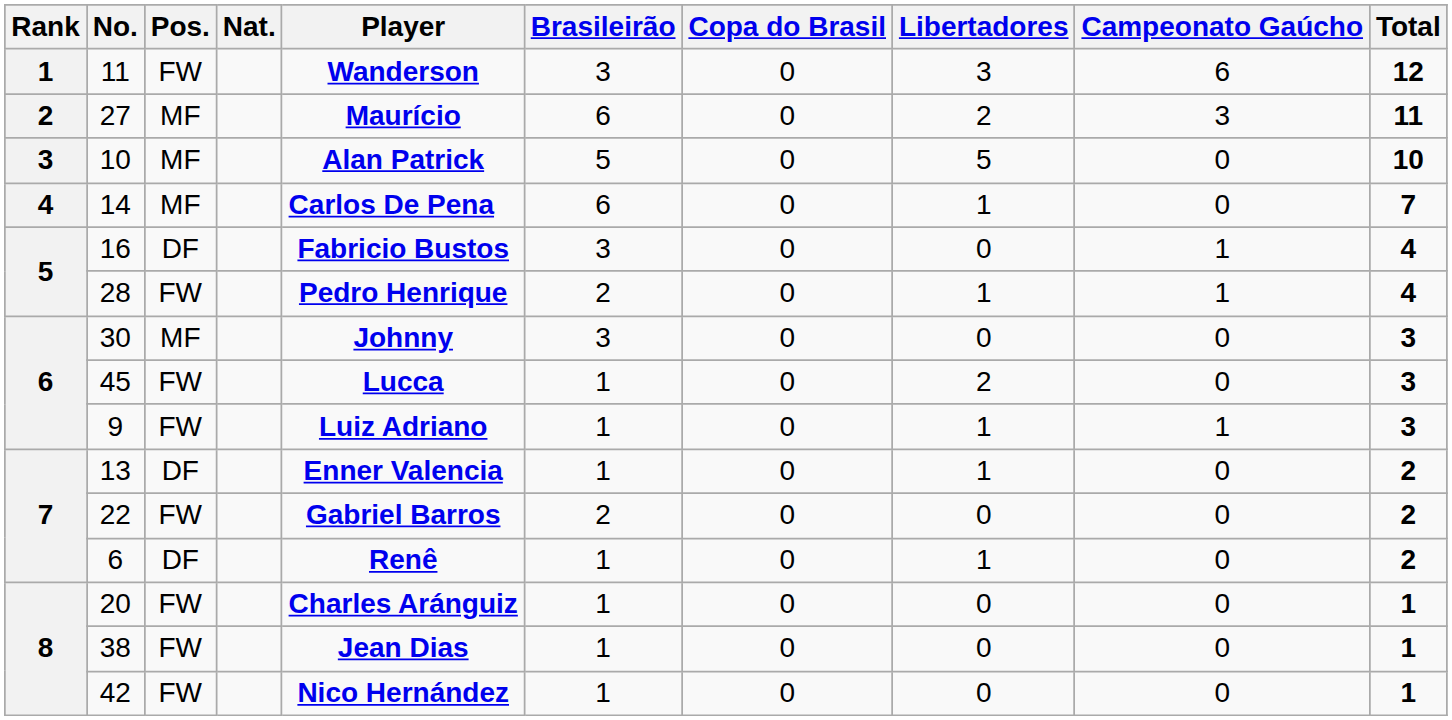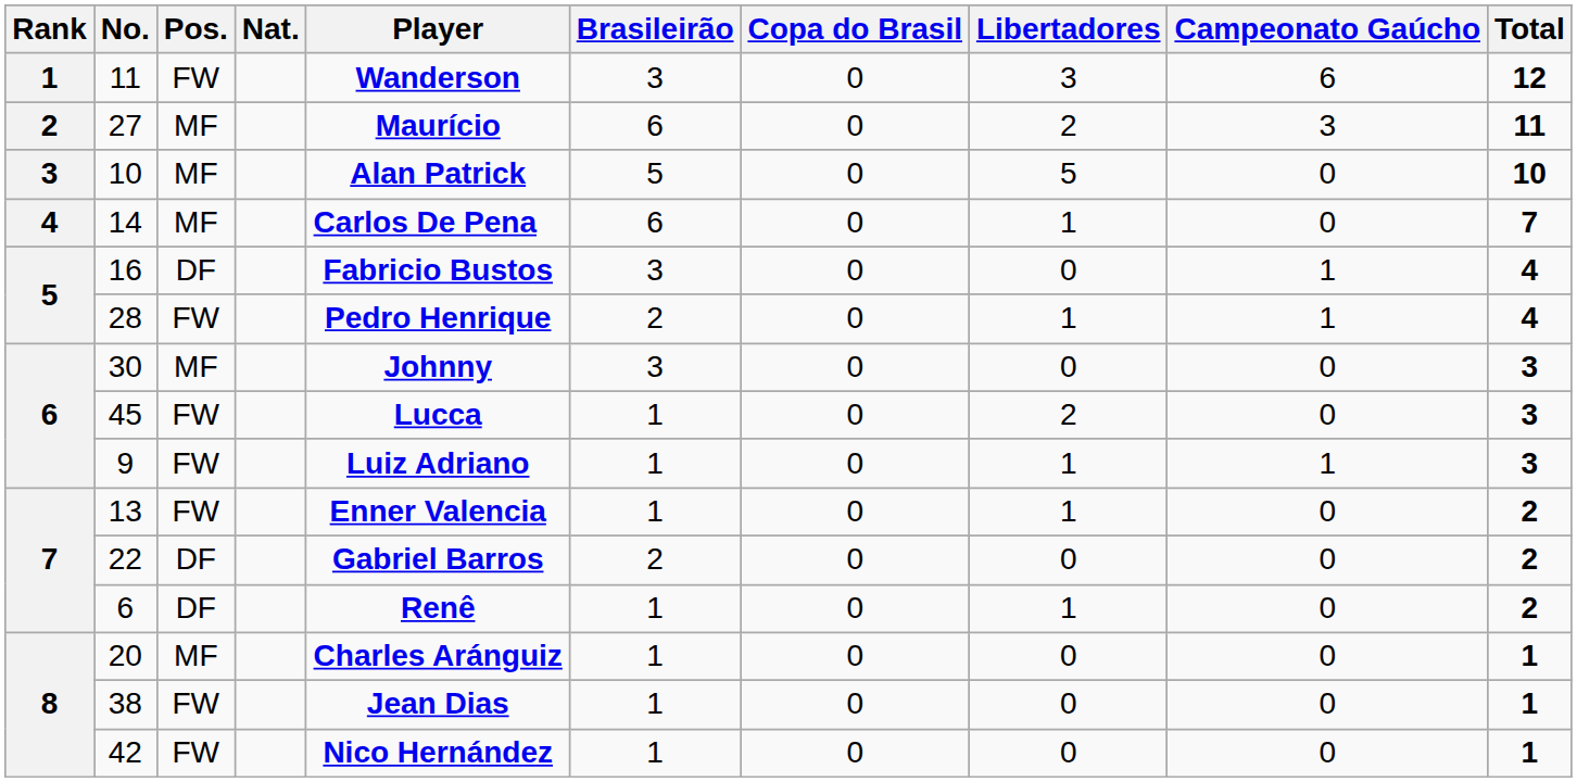13 | Pos.: DF -> FW
22 | Pos.: FW -> DF
20 | Pos.: FW -> MF
